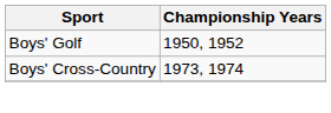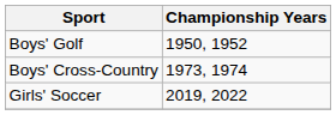+ row: Girls' Soccer | 2019, 2022
